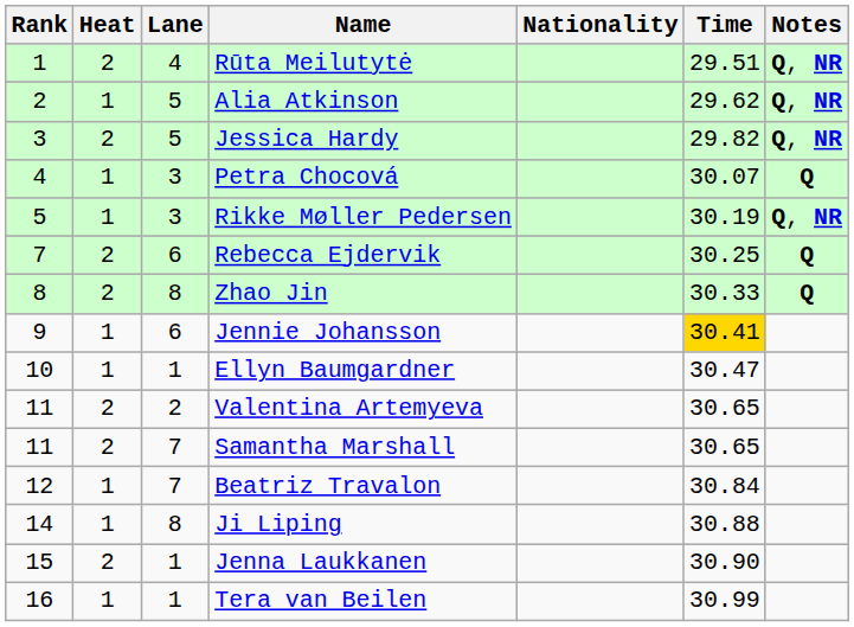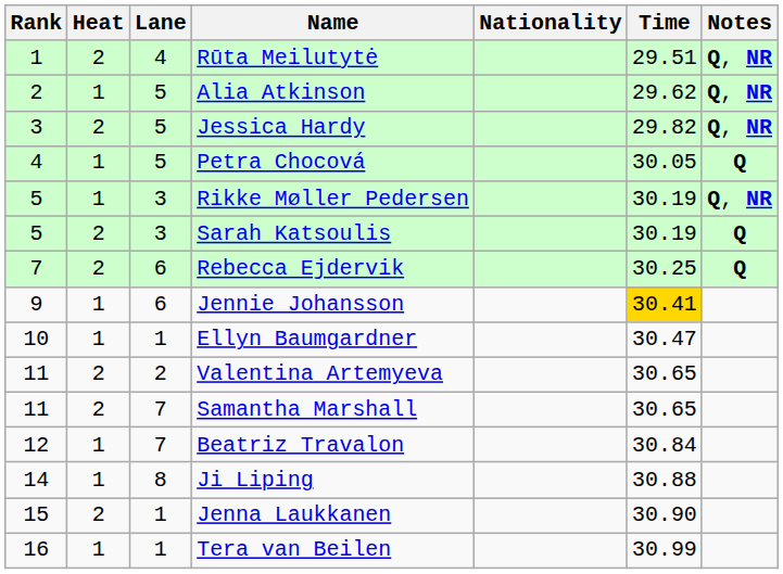Petra Chocová | Lane: 3 -> 5
Petra Chocová | Time: 30.07 -> 30.05
+ row: 5 | 2 | 3 | Sarah Katsoulis | 30.19 | Q
- row: 8 | 2 | 8 | Zhao Jin | 30.33 | Q
